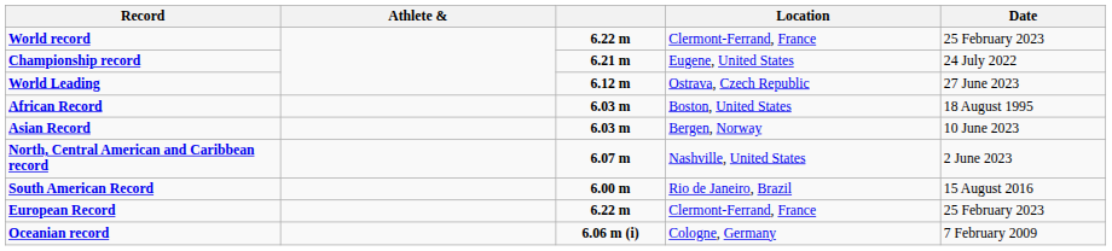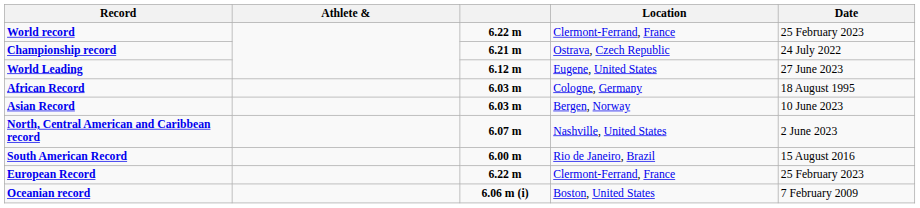Championship record | Location: Eugene, United States -> Ostrava, Czech Republic
World Leading | Location: Ostrava, Czech Republic -> Eugene, United States
African Record | Location: Boston, United States -> Cologne, Germany
Oceanian record | Location: Cologne, Germany -> Boston, United States
